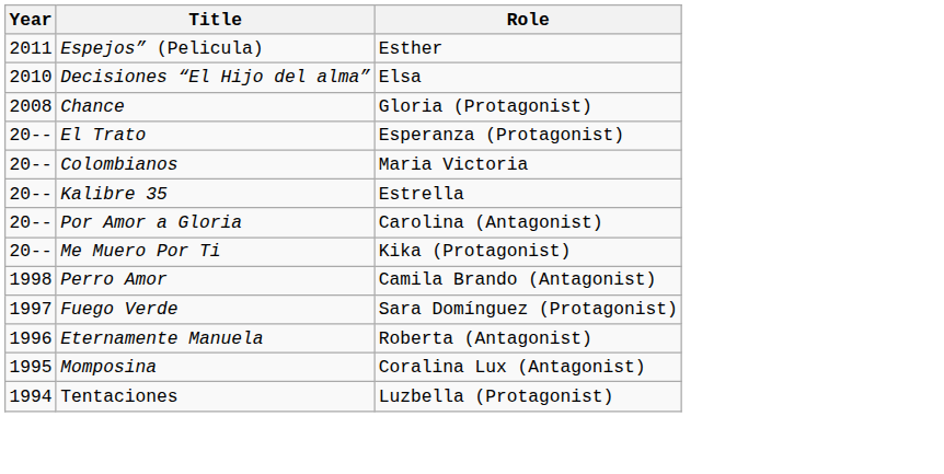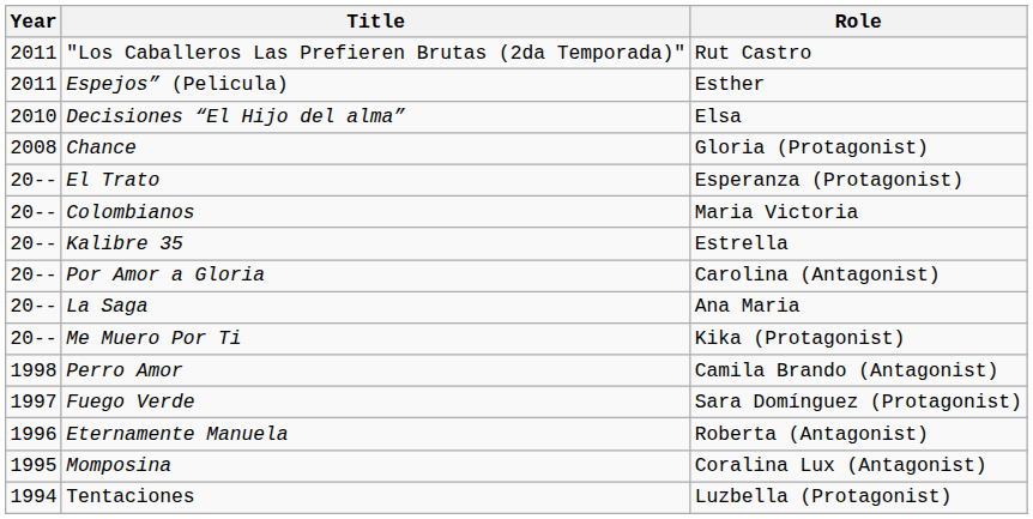+ row: 2011 | "Los Caballeros Las Prefieren Brutas (2da Temporada)" | Rut Castro
+ row: 20-- | La Saga | Ana Maria
